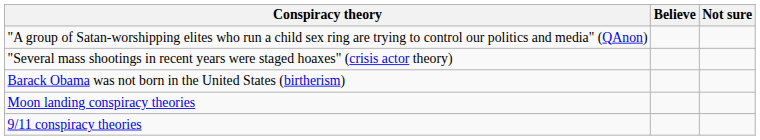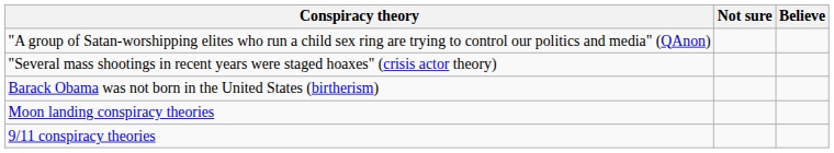columns swapped: Believe <-> Not sure
